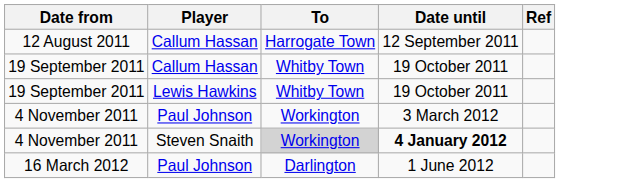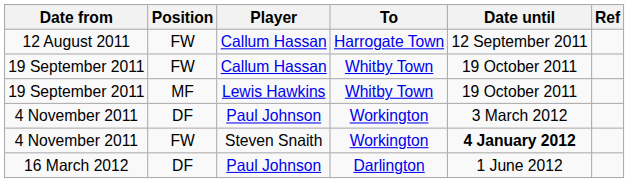+ column: Position | FW | FW | MF | DF | FW | DF
4 November 2011 / Steven Snaith | To: lightgrey background -> no background
